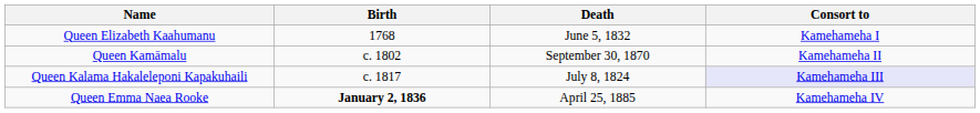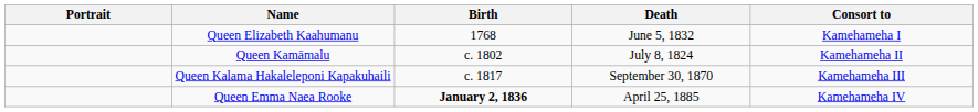+ column: Portrait
Queen Kamāmalu | Death: September 30, 1870 -> July 8, 1824
Queen Kalama Hakaleleponi Kapakuhaili | Death: July 8, 1824 -> September 30, 1870
Queen Kalama Hakaleleponi Kapakuhaili | Consort to: lavender background -> no background
